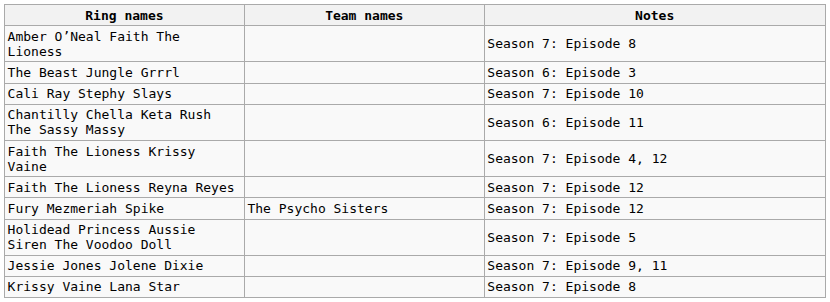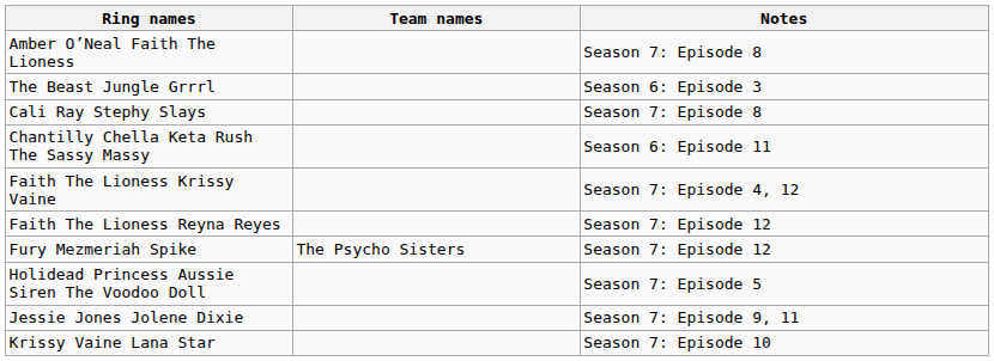Cali Ray Stephy Slays | Notes: Season 7: Episode 10 -> Season 7: Episode 8
Krissy Vaine Lana Star | Notes: Season 7: Episode 8 -> Season 7: Episode 10
